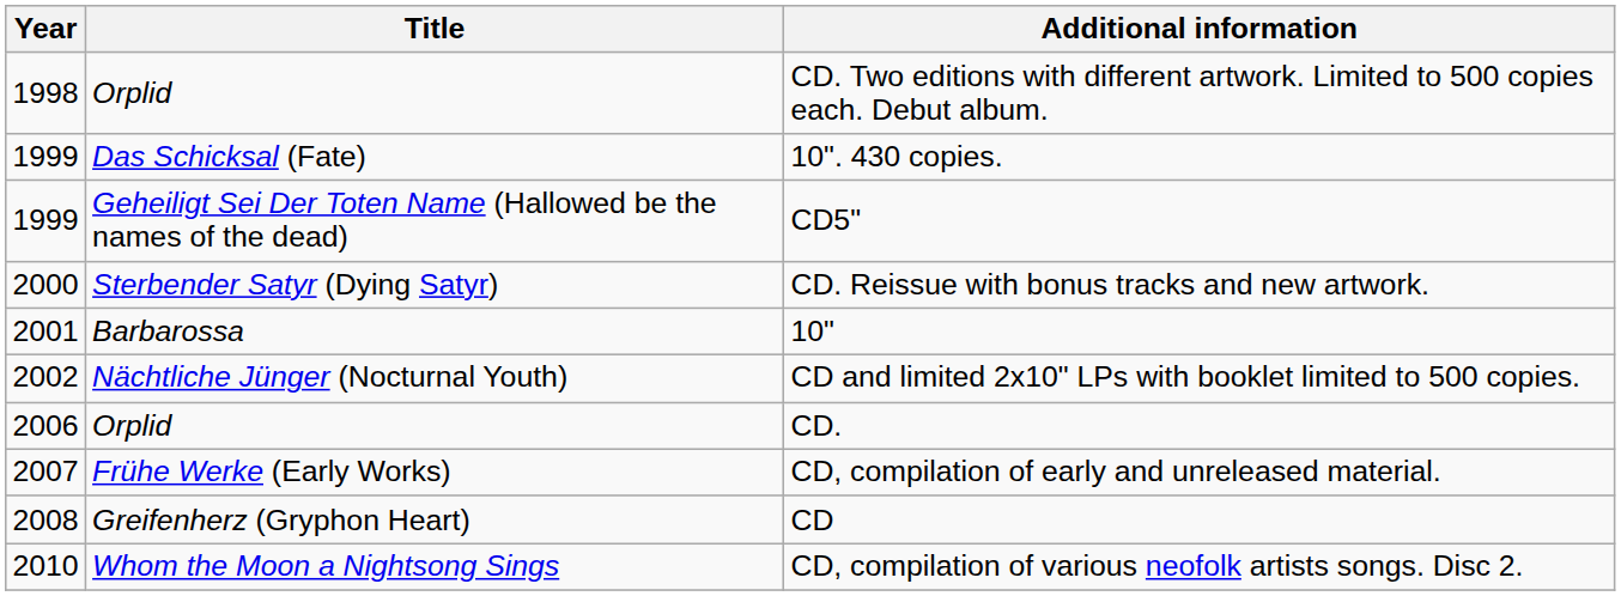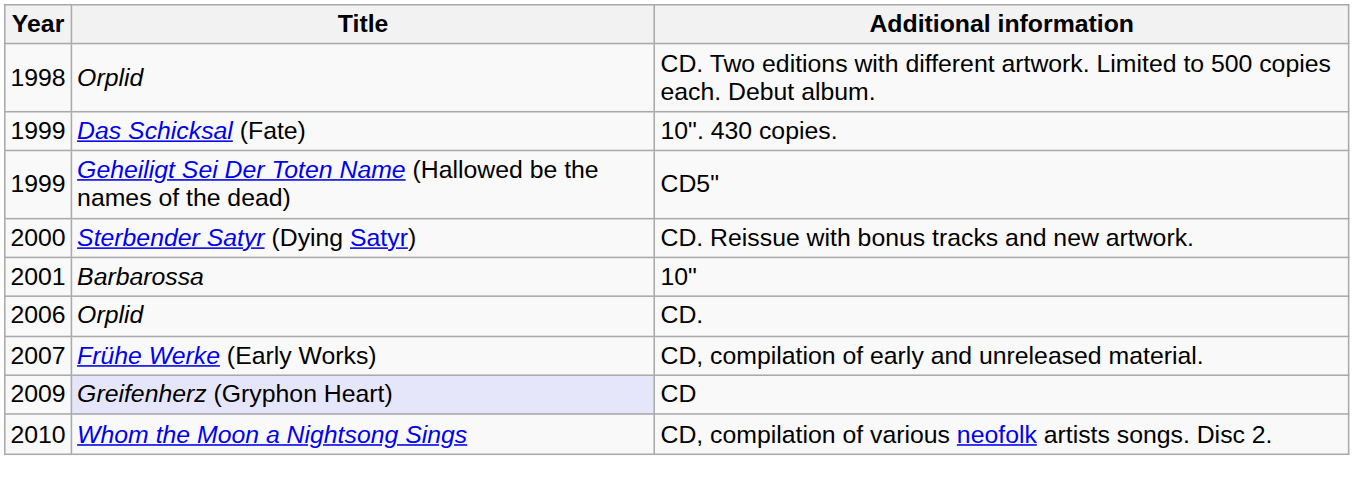- row: 2002 | Nächtliche Jünger (Nocturnal Youth) | CD and limited 2x10" LPs with booklet limited to 500 copies.
CD | Year: 2008 -> 2009
CD | Title: no background -> lavender background
